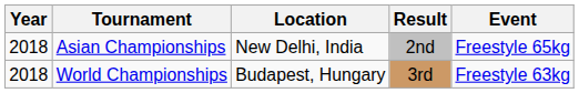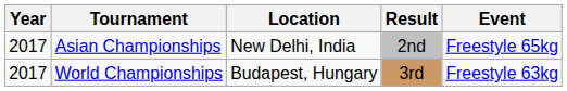Asian Championships | Year: 2018 -> 2017
World Championships | Year: 2018 -> 2017
